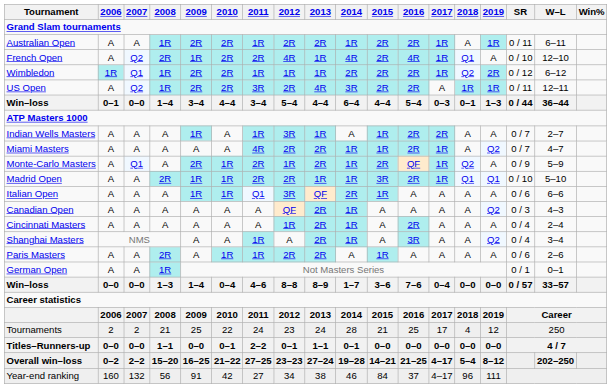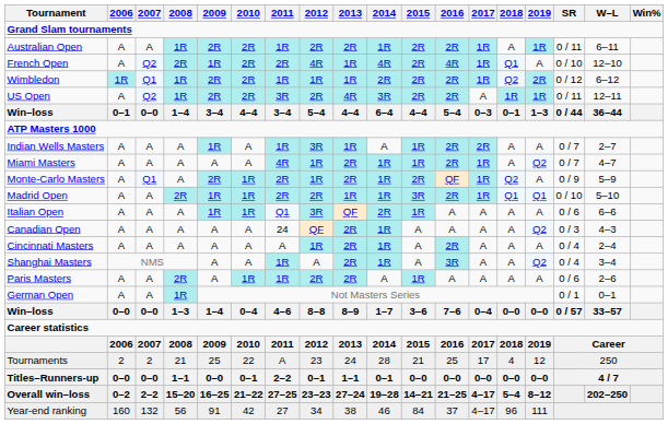Miami Masters | 2012: 2R -> 1R
Canadian Open | 2011: A -> 24
Tournaments | 2011: 24 -> A
